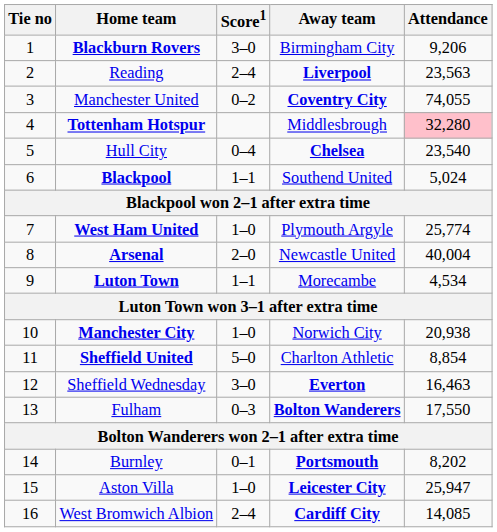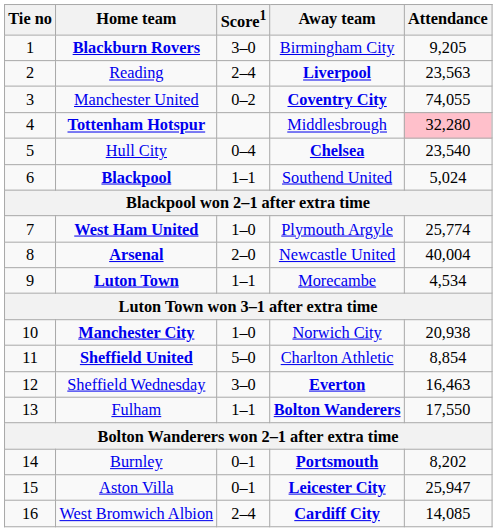Blackburn Rovers | Attendance: 9,206 -> 9,205
Fulham | Score1: 0–3 -> 1–1
Aston Villa | Score1: 1–0 -> 0–1
